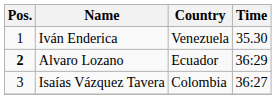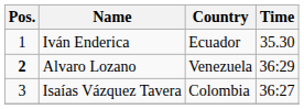Iván Enderica | Country: Venezuela -> Ecuador
Alvaro Lozano | Country: Ecuador -> Venezuela
